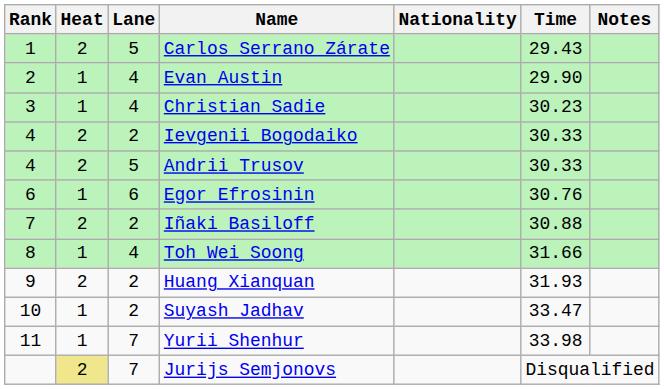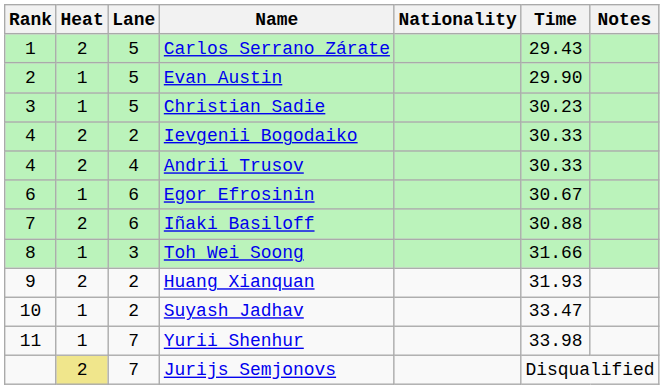Evan Austin | Lane: 4 -> 5
Christian Sadie | Lane: 4 -> 5
Andrii Trusov | Lane: 5 -> 4
Egor Efrosinin | Time: 30.76 -> 30.67
Iñaki Basiloff | Lane: 2 -> 6
Toh Wei Soong | Lane: 4 -> 3
